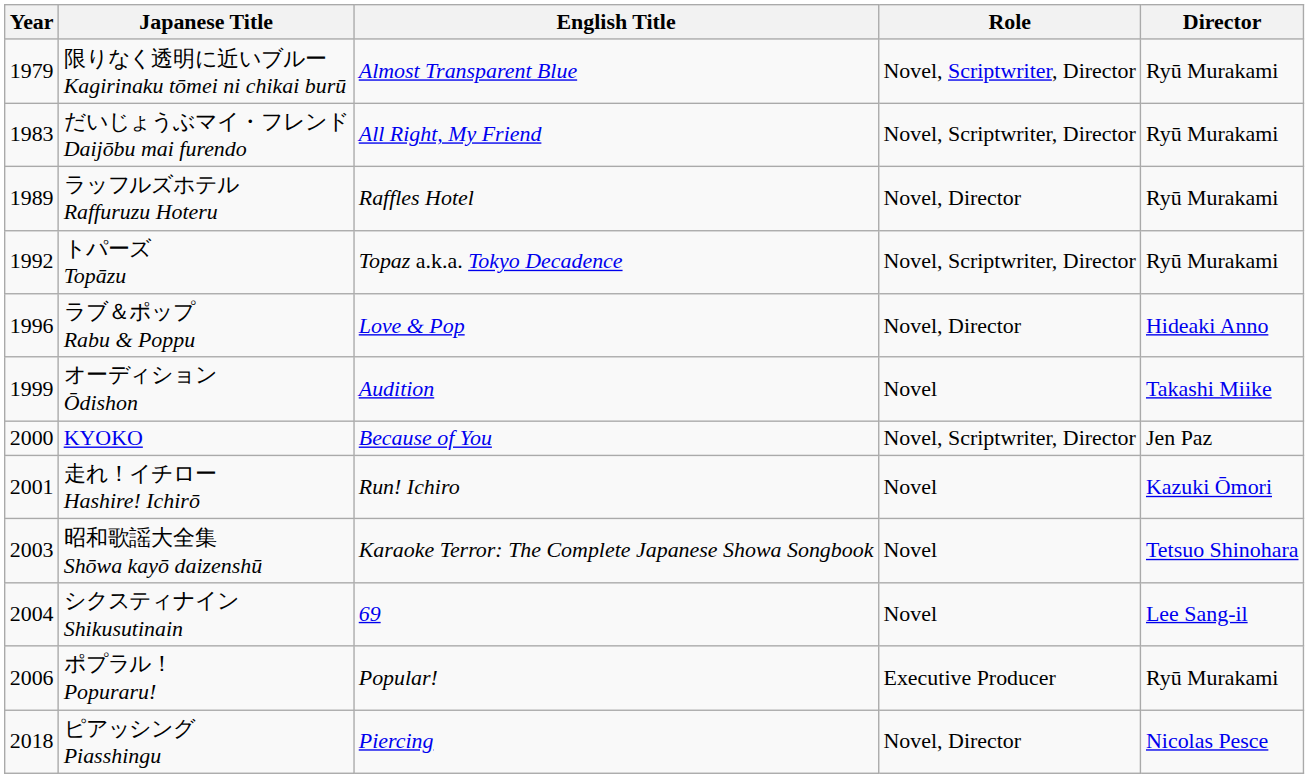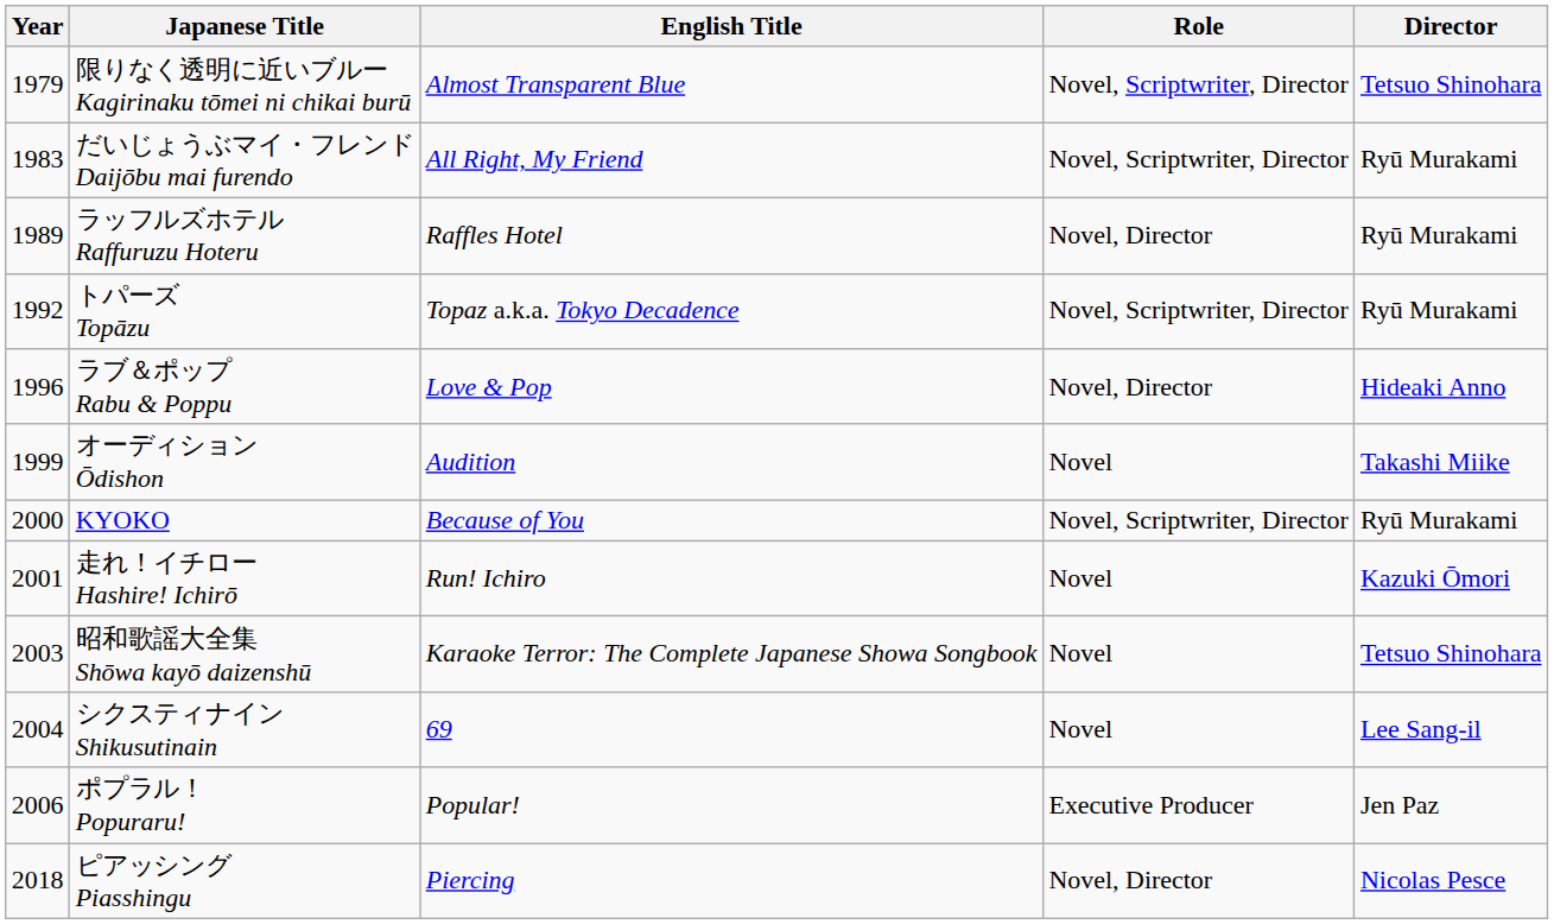限りなく透明に近いブルー Kagirinaku tōmei ni chikai burū | Director: Ryū Murakami -> Tetsuo Shinohara
KYOKO | Director: Jen Paz -> Ryū Murakami
ポプラル！ Popuraru! | Director: Ryū Murakami -> Jen Paz
